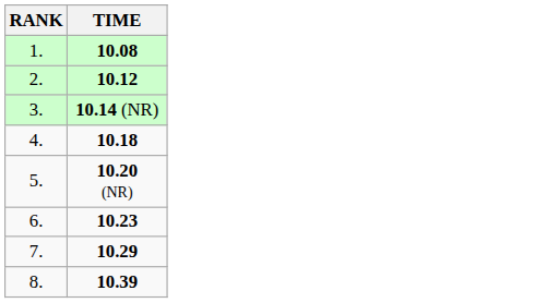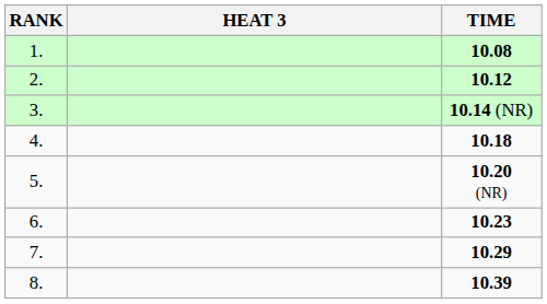+ column: HEAT 3
